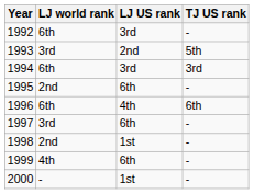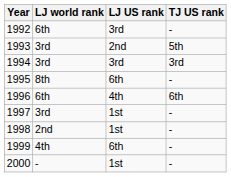1994 | LJ world rank: 6th -> 3rd
1995 | LJ world rank: 2nd -> 8th
1997 | LJ US rank: 6th -> 1st
